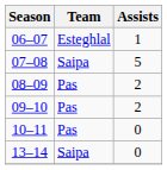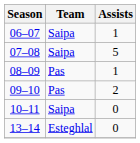06–07 | Team: Esteghlal -> Saipa
08–09 | Assists: 2 -> 1
10–11 | Team: Pas -> Saipa
13–14 | Team: Saipa -> Esteghlal
